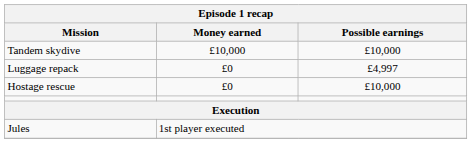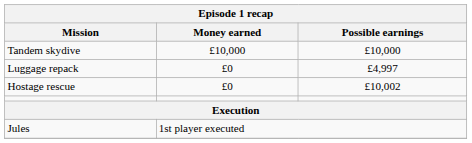Hostage rescue | Possible earnings: £10,000 -> £10,002
